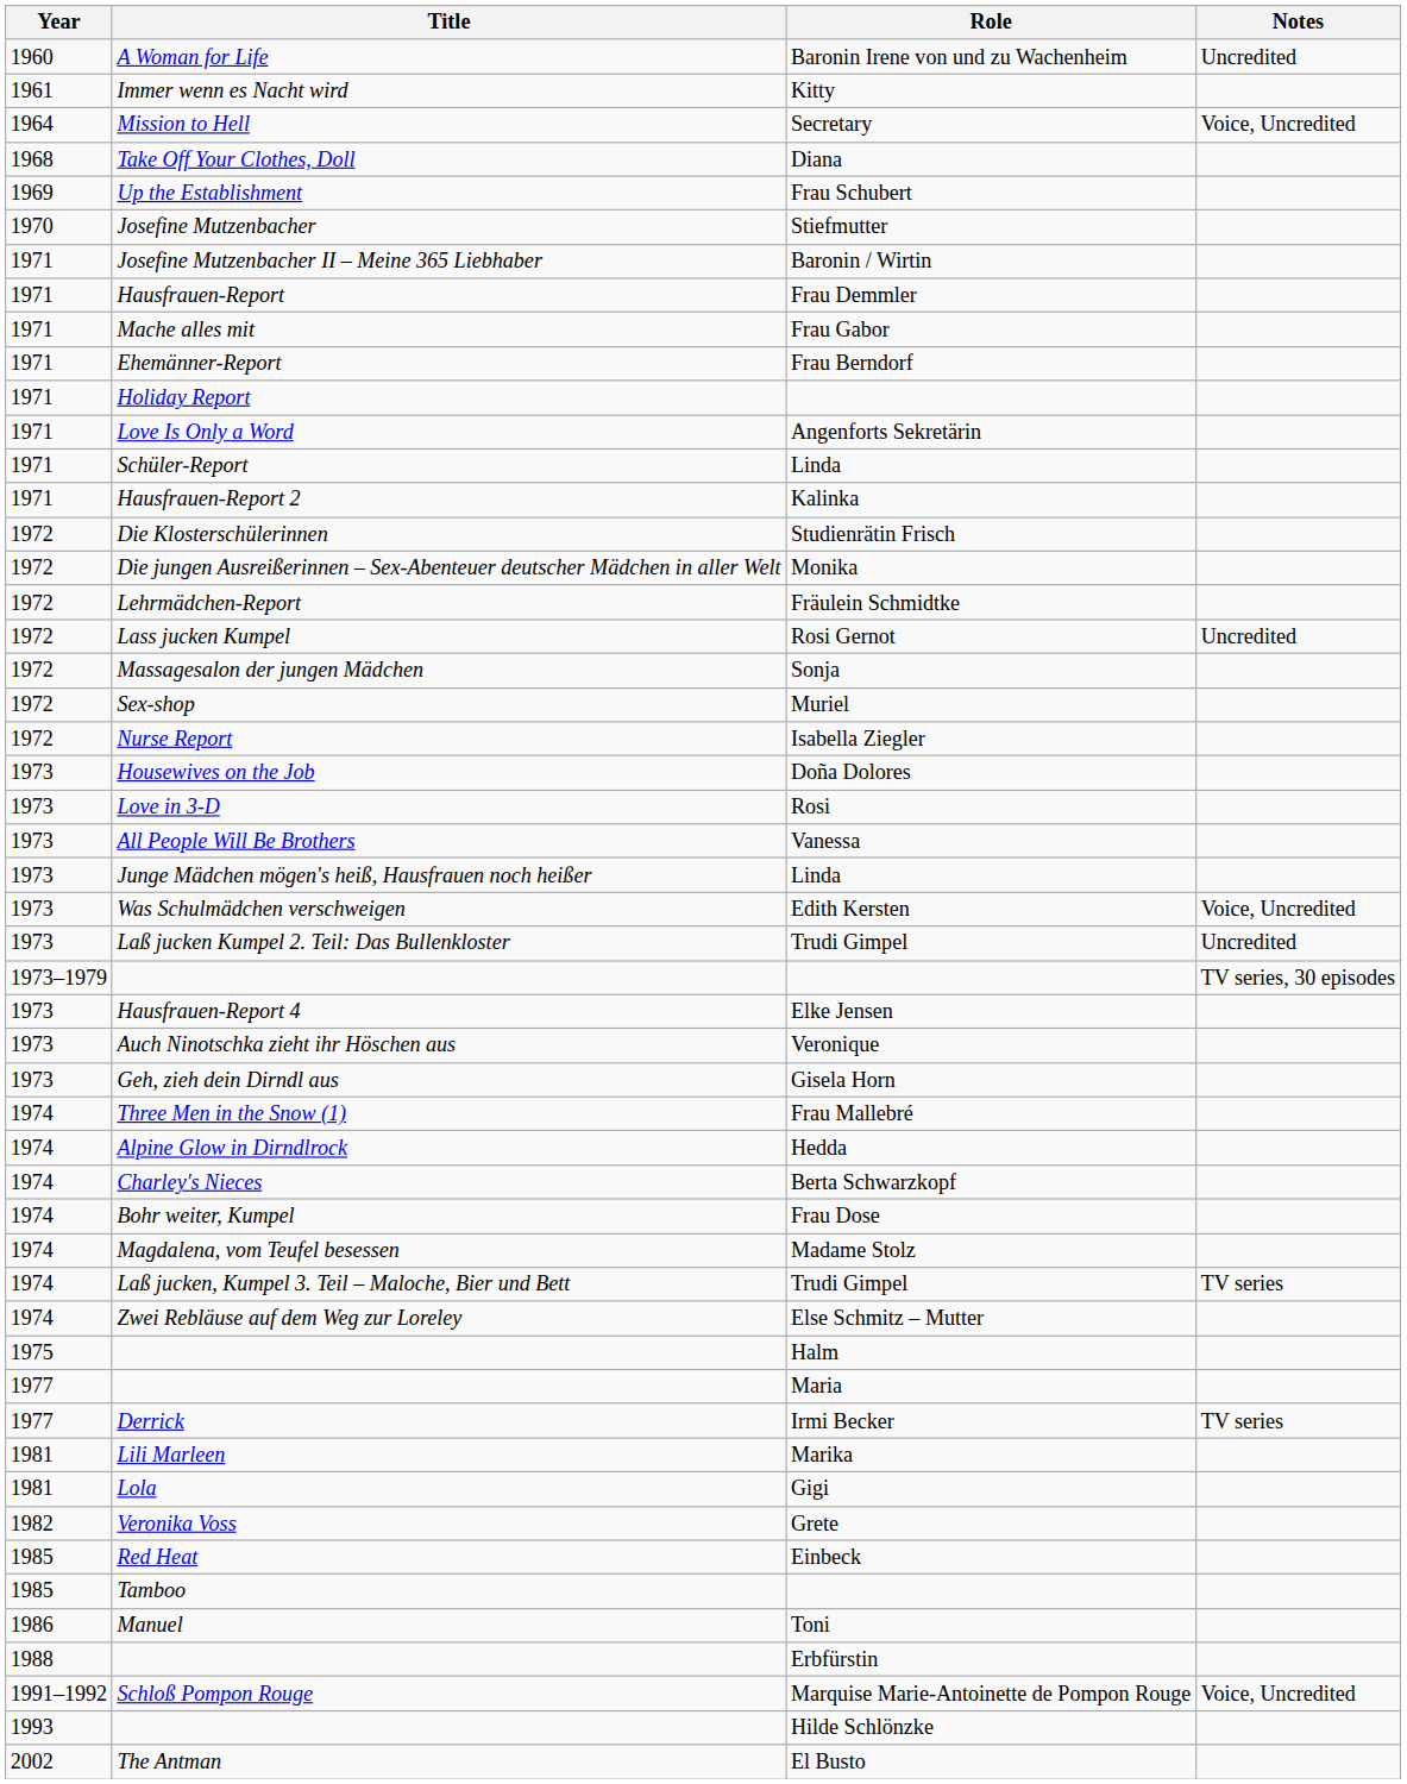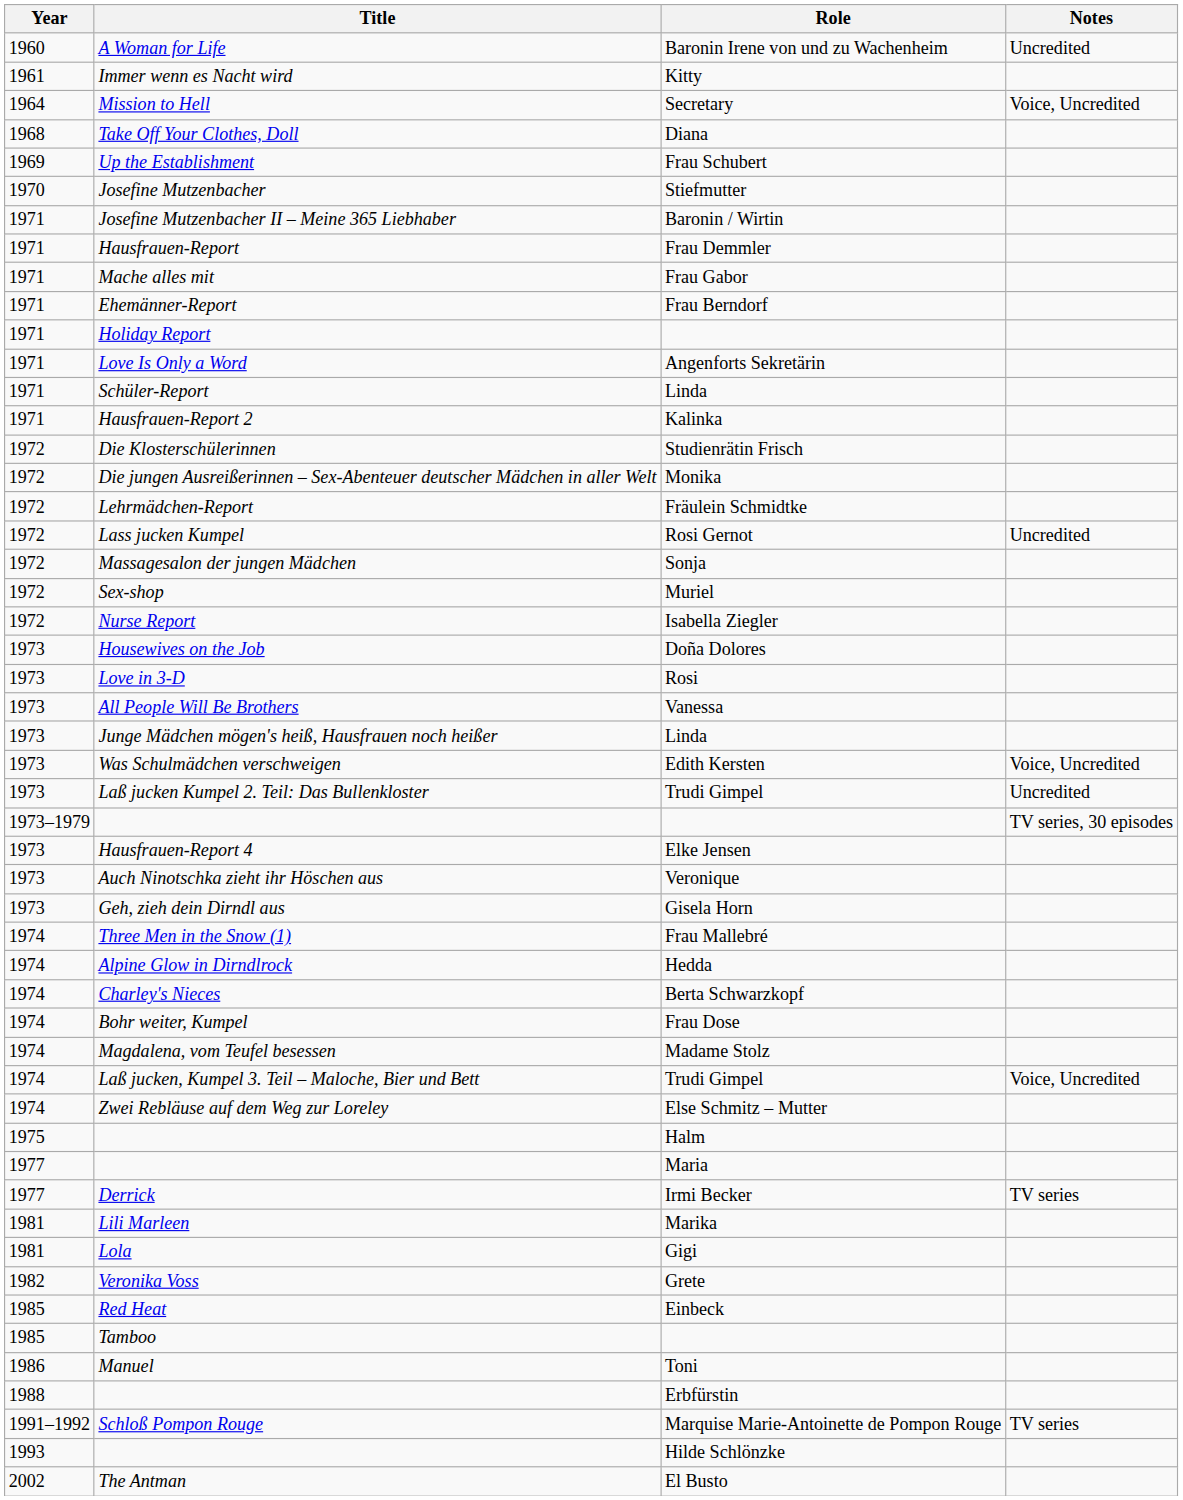Laß jucken, Kumpel 3. Teil – Maloche, Bier und Bett | Notes: TV series -> Voice, Uncredited
Schloß Pompon Rouge | Notes: Voice, Uncredited -> TV series
